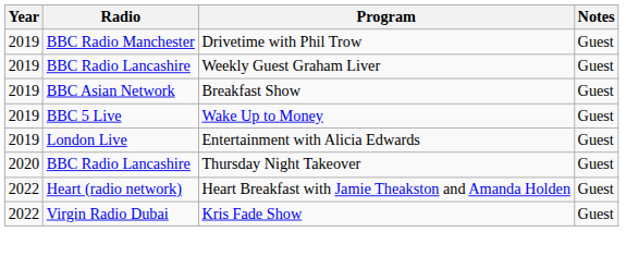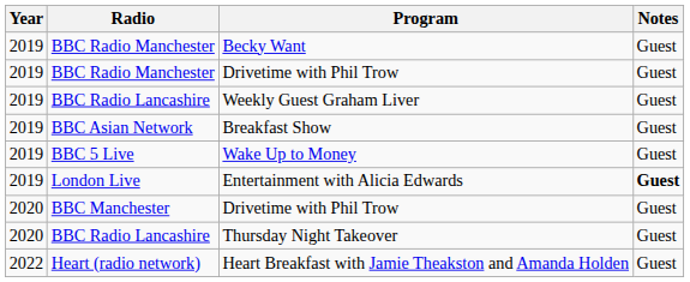+ row: 2019 | BBC Radio Manchester | Becky Want | Guest
Entertainment with Alicia Edwards | Notes: normal -> bold
+ row: 2020 | BBC Manchester | Drivetime with Phil Trow | Guest
- row: 2022 | Virgin Radio Dubai | Kris Fade Show | Guest
